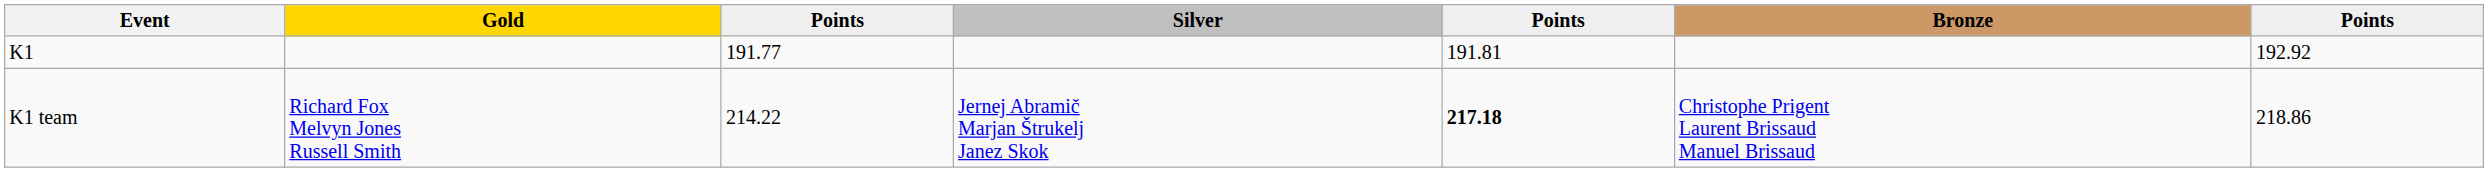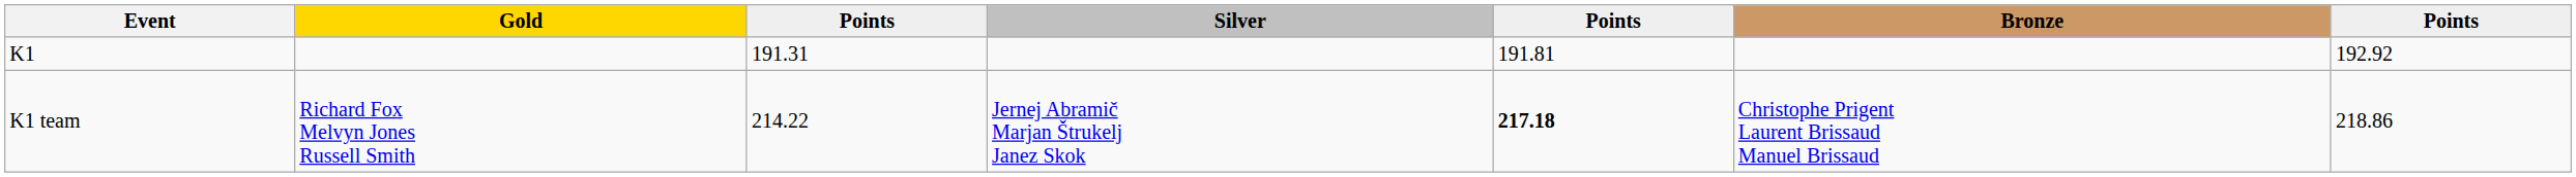K1 | column 3: 191.77 -> 191.31
